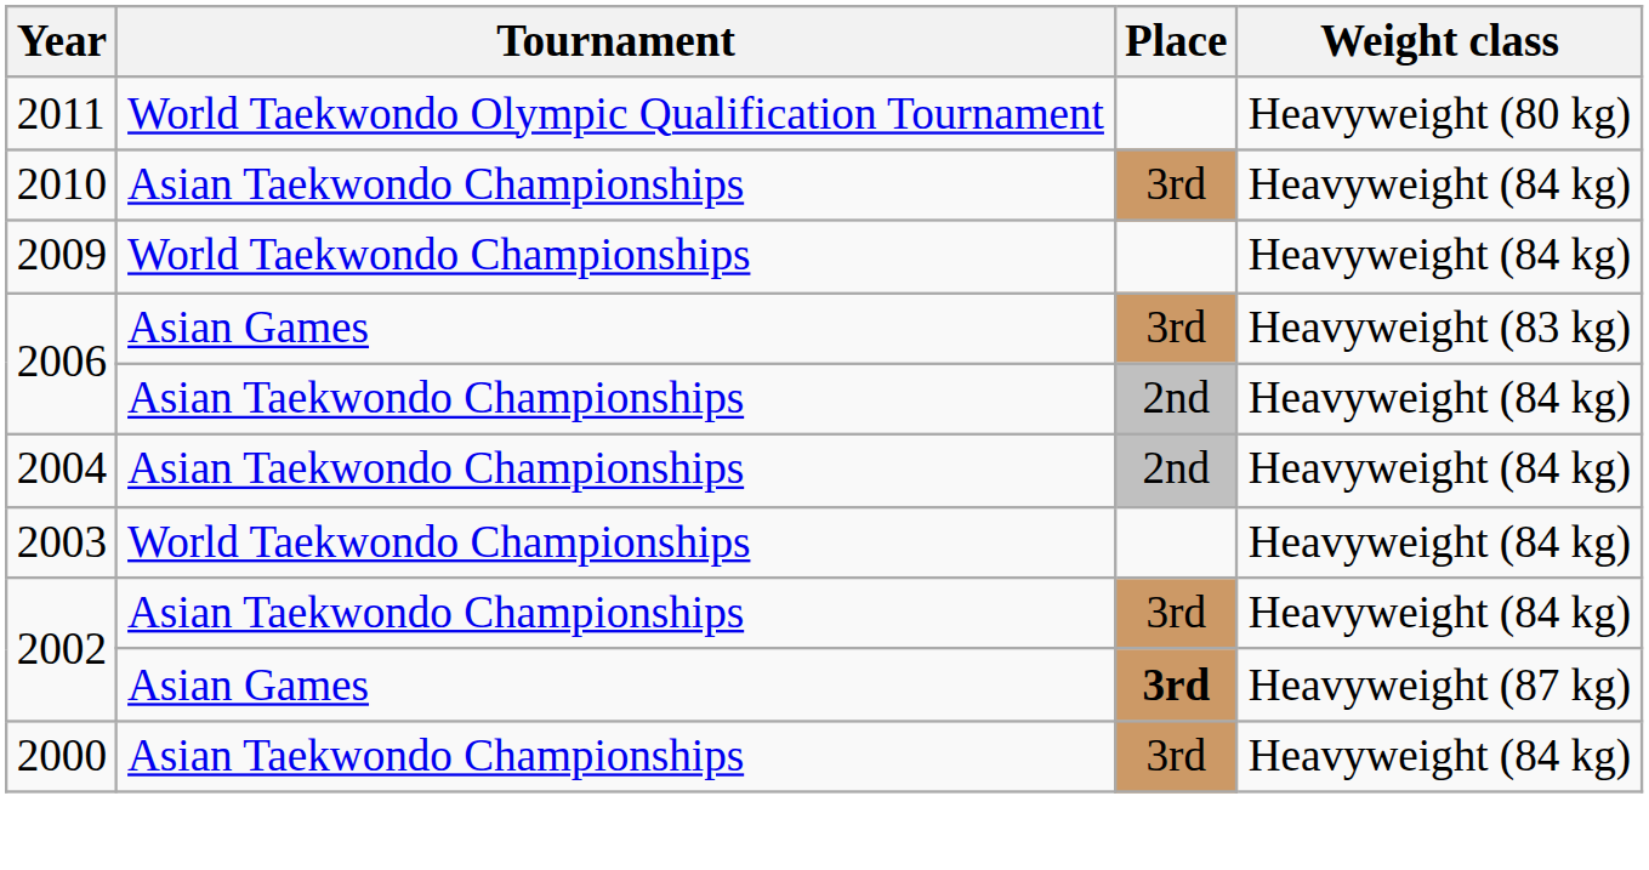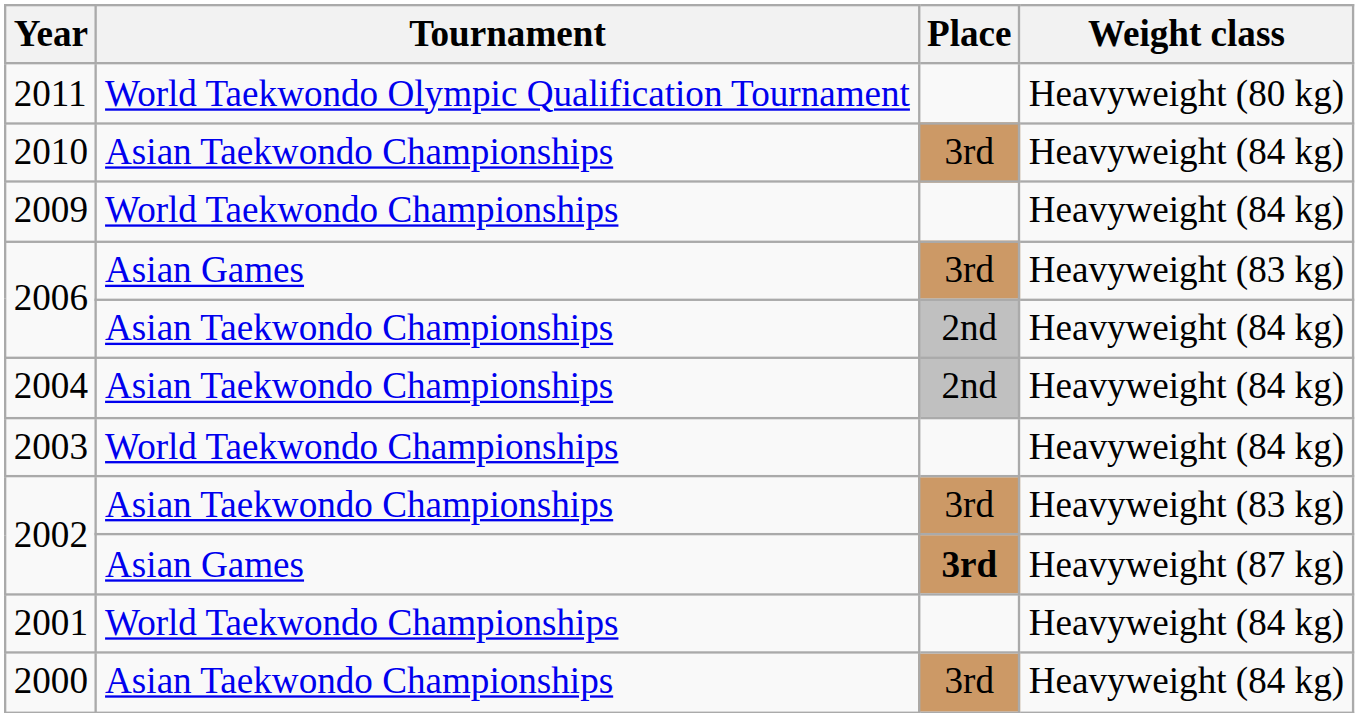2002 / Asian Taekwondo Championships | Weight class: Heavyweight (84 kg) -> Heavyweight (83 kg)
+ row: 2001 | World Taekwondo Championships | Heavyweight (84 kg)
